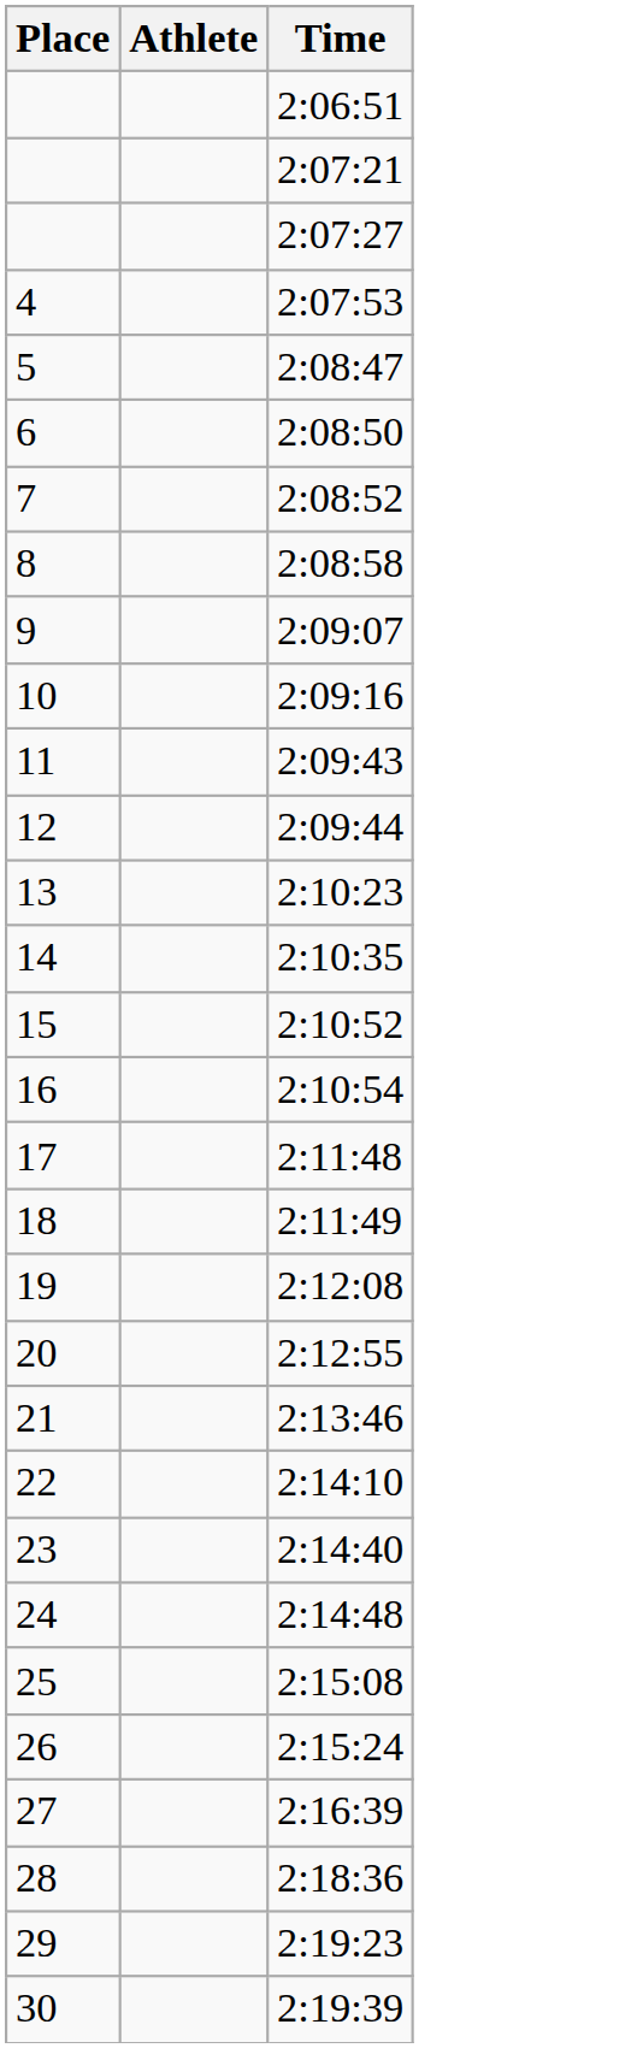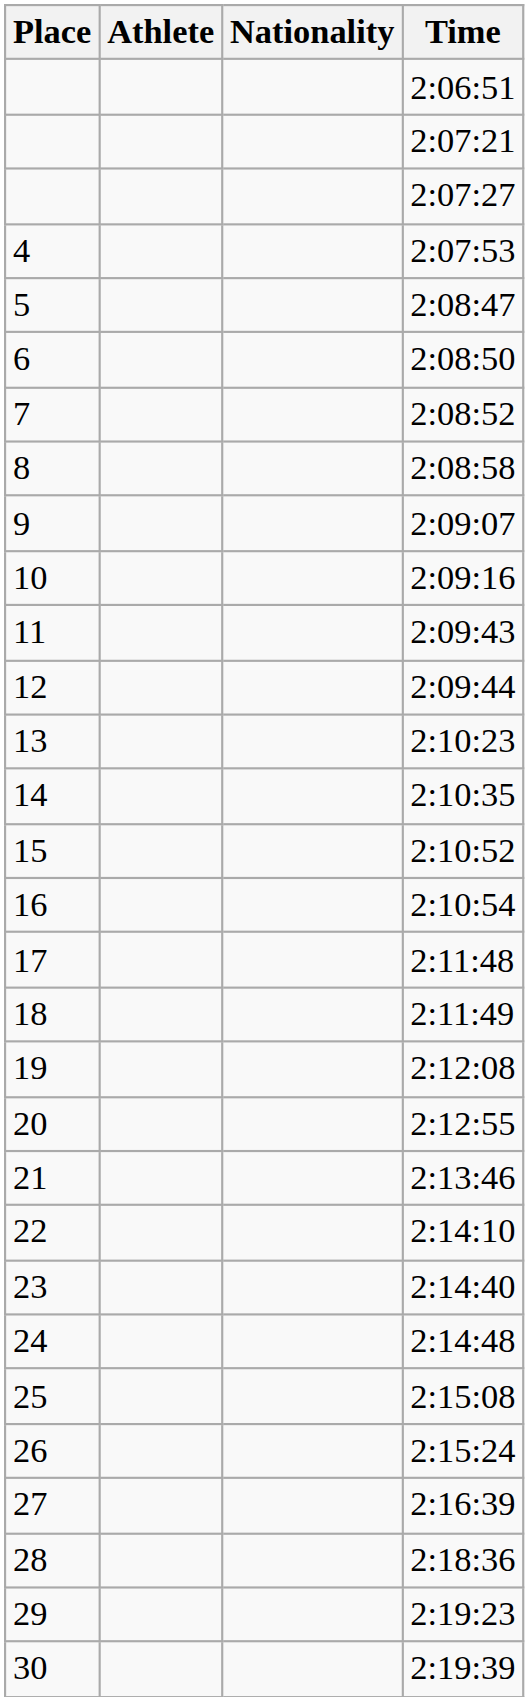+ column: Nationality
